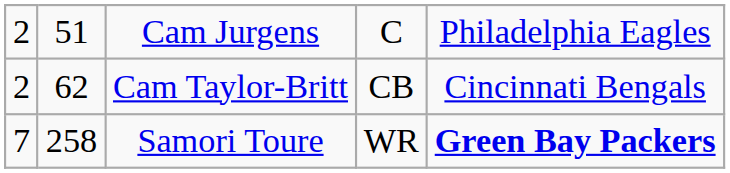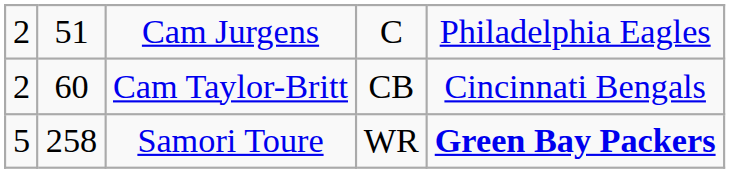Cam Taylor-Britt | column 2: 62 -> 60
Samori Toure | column 1: 7 -> 5
